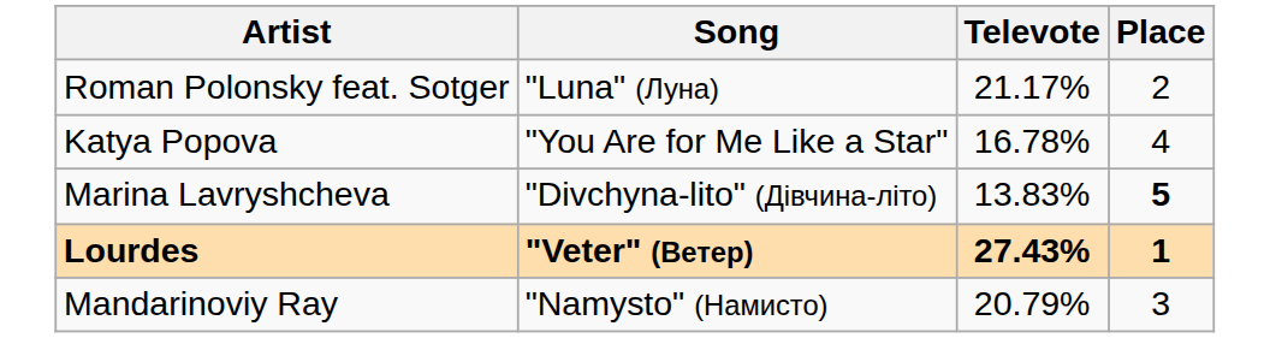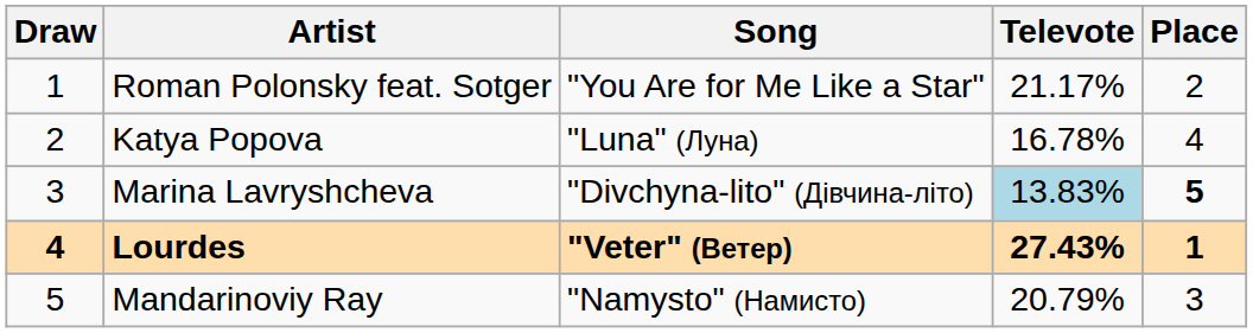+ column: Draw | 1 | 2 | 3 | 4 | 5
Roman Polonsky feat. Sotger | Song: "Luna" (Луна) -> "You Are for Me Like a Star"
Katya Popova | Song: "You Are for Me Like a Star" -> "Luna" (Луна)
Marina Lavryshcheva | Televote: no background -> lightblue background
